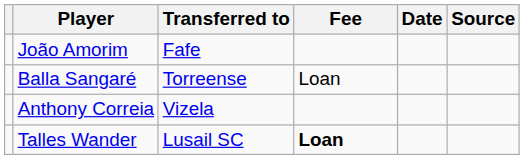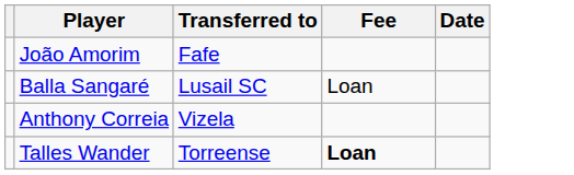- column: Source
Balla Sangaré | Transferred to: Torreense -> Lusail SC
Talles Wander | Transferred to: Lusail SC -> Torreense
